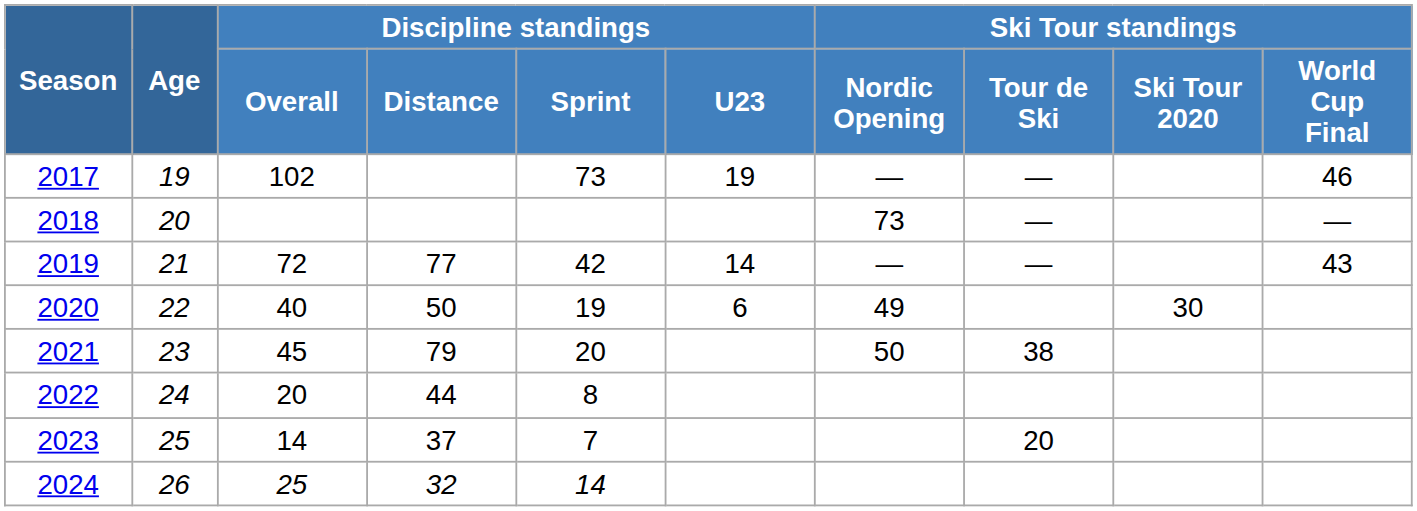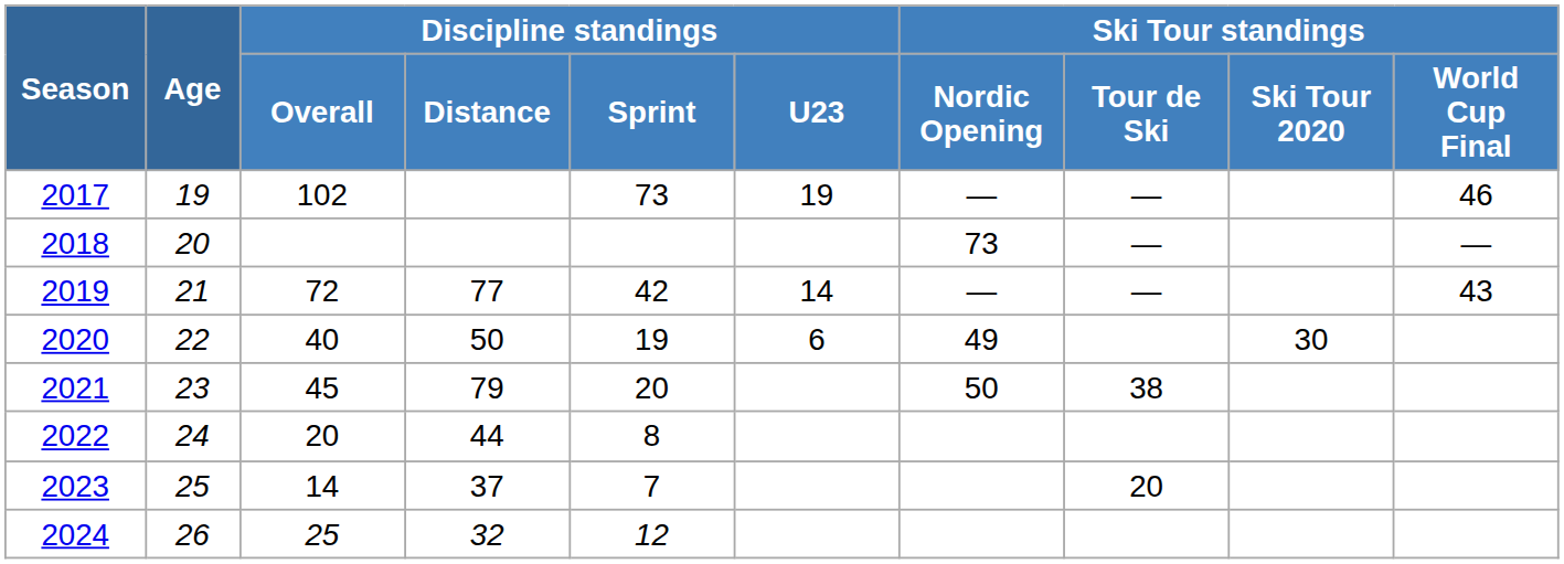2024 | Discipline standings / Sprint: 14 -> 12
